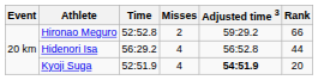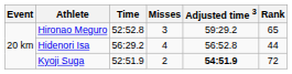Hironao Meguro | Misses: 2 -> 3
Hironao Meguro | Rank: 66 -> 65
Kyoji Suga | Misses: 4 -> 2
Kyoji Suga | Rank: 20 -> 72
